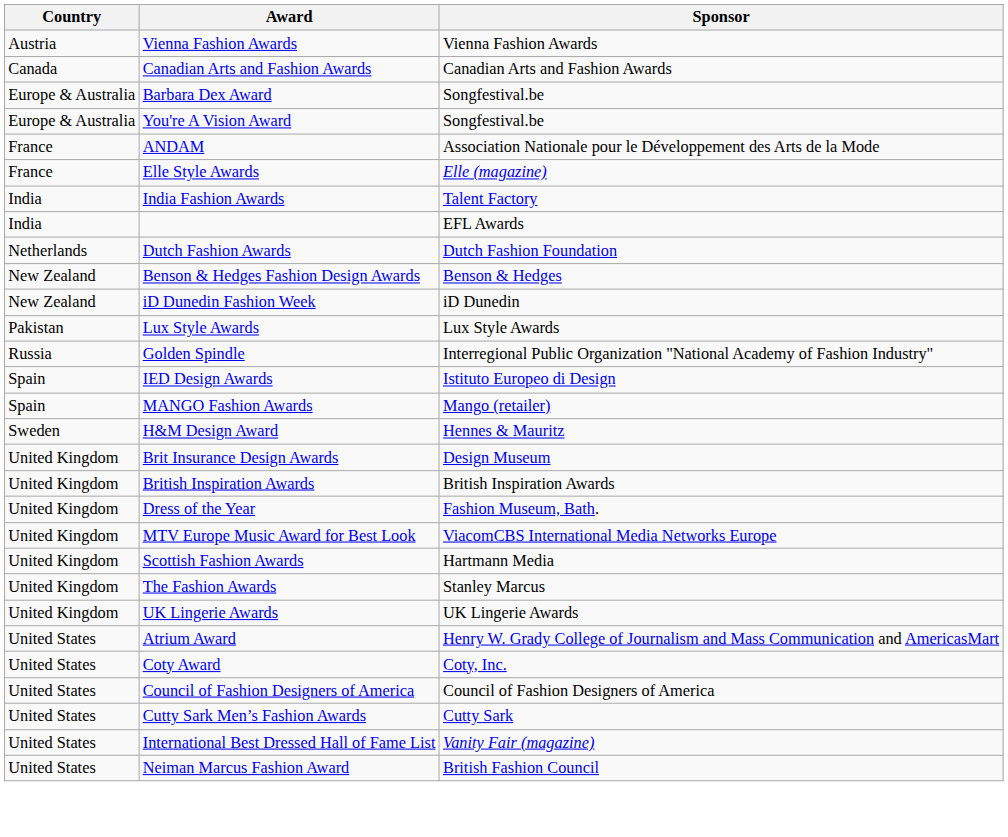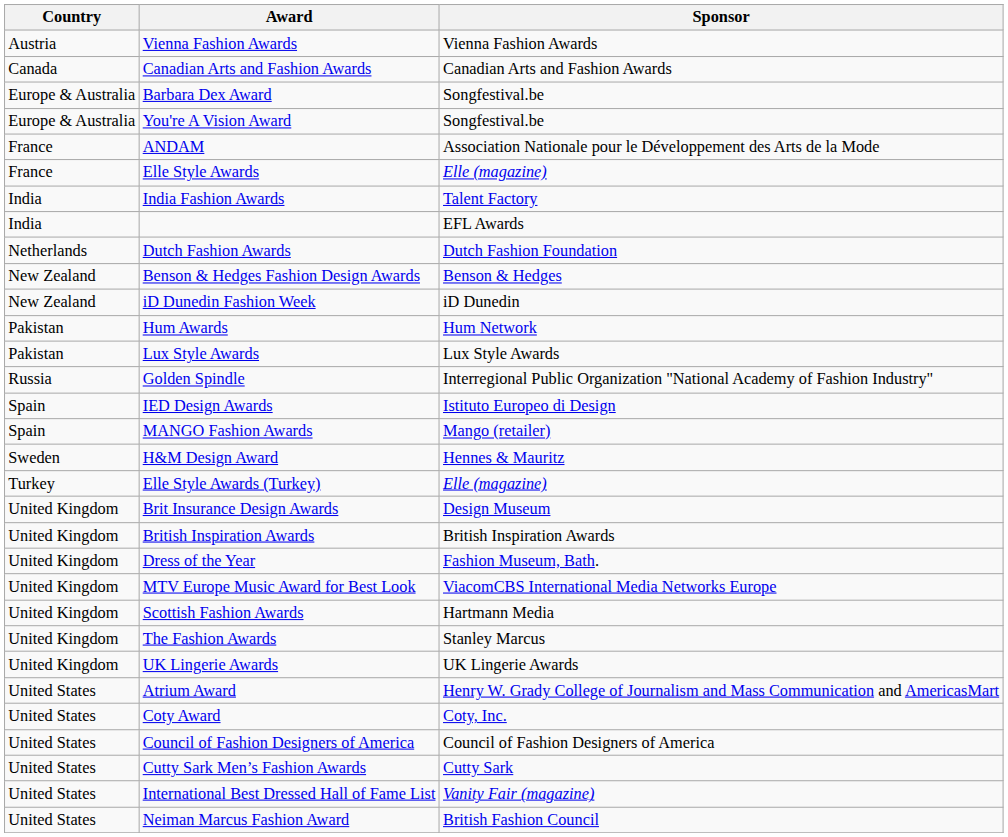+ row: Pakistan | Hum Awards | Hum Network
+ row: Turkey | Elle Style Awards (Turkey) | Elle (magazine)
